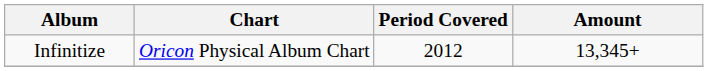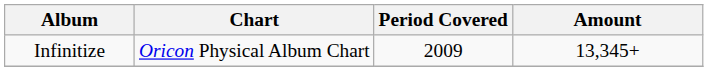Infinitize | Period Covered: 2012 -> 2009
